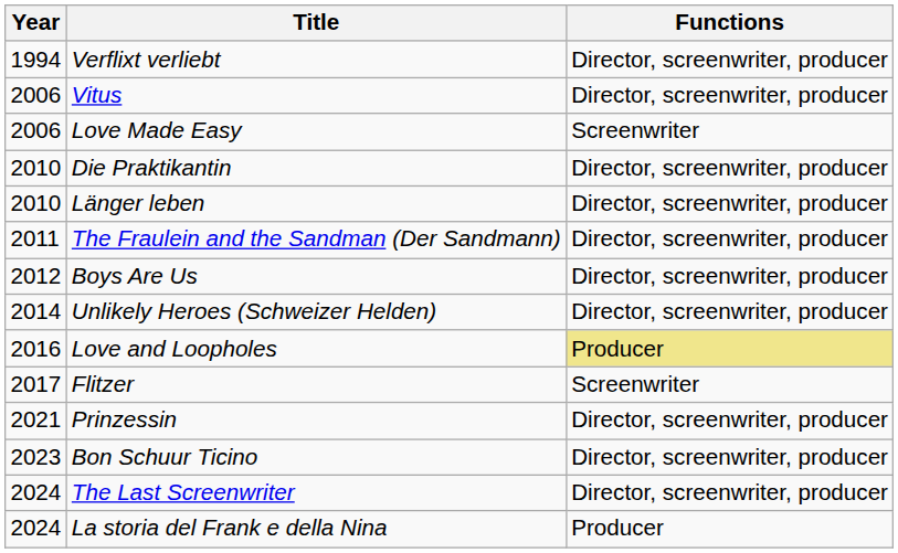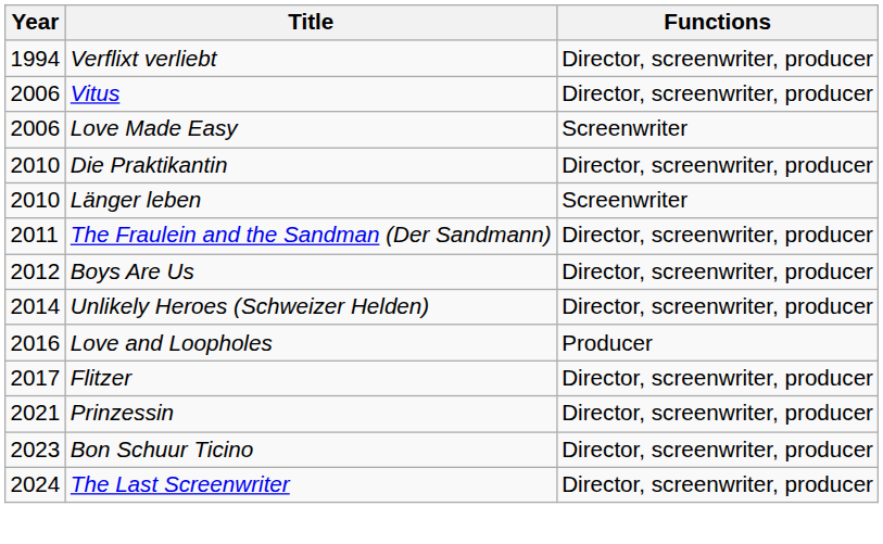Länger leben | Functions: Director, screenwriter, producer -> Screenwriter
Love and Loopholes | Functions: khaki background -> no background
Flitzer | Functions: Screenwriter -> Director, screenwriter, producer
- row: 2024 | La storia del Frank e della Nina | Producer
